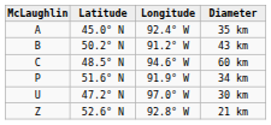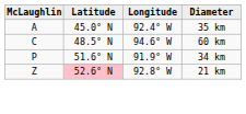- row: B | 50.2° N | 91.2° W | 43 km
- row: U | 47.2° N | 97.0° W | 30 km
21 km | Latitude: no background -> pink background
